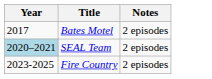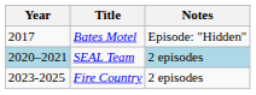Bates Motel | Notes: 2 episodes -> Episode: "Hidden"
SEAL Team | Notes: no background -> lightblue background
